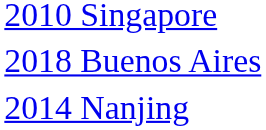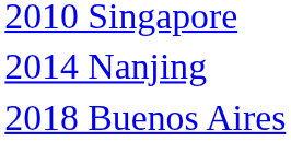rows swapped: 2014 Nanjing <-> 2018 Buenos Aires
